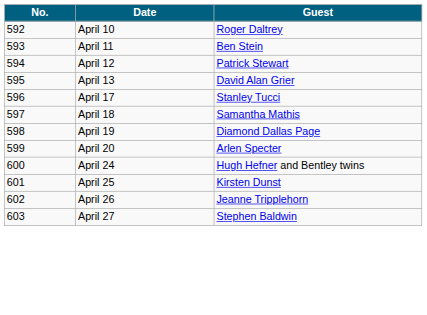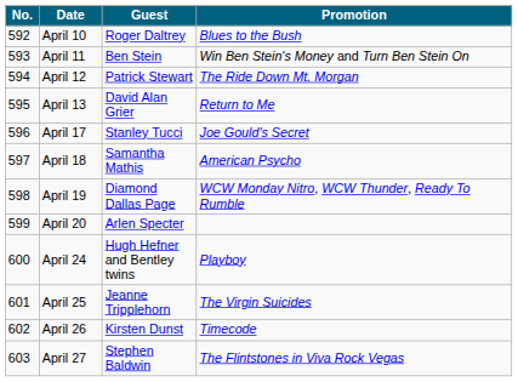+ column: Promotion | Blues to the Bush | Win Ben Stein's Money and Turn Ben Stein On | The Ride Down Mt. Morgan | Return to Me | Joe Gould's Secret | American Psycho | WCW Monday Nitro, WCW Thunder, Ready To Rumble | Playboy | The Virgin Suicides | Timecode | The Flintstones in Viva Rock Vegas
April 25 | Guest: Kirsten Dunst -> Jeanne Tripplehorn
April 26 | Guest: Jeanne Tripplehorn -> Kirsten Dunst
